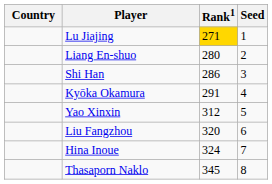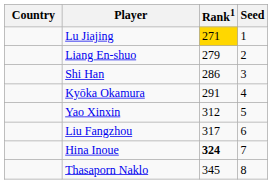Liang En-shuo | Rank1: 280 -> 279
Liu Fangzhou | Rank1: 320 -> 317
Hina Inoue | Rank1: normal -> bold
